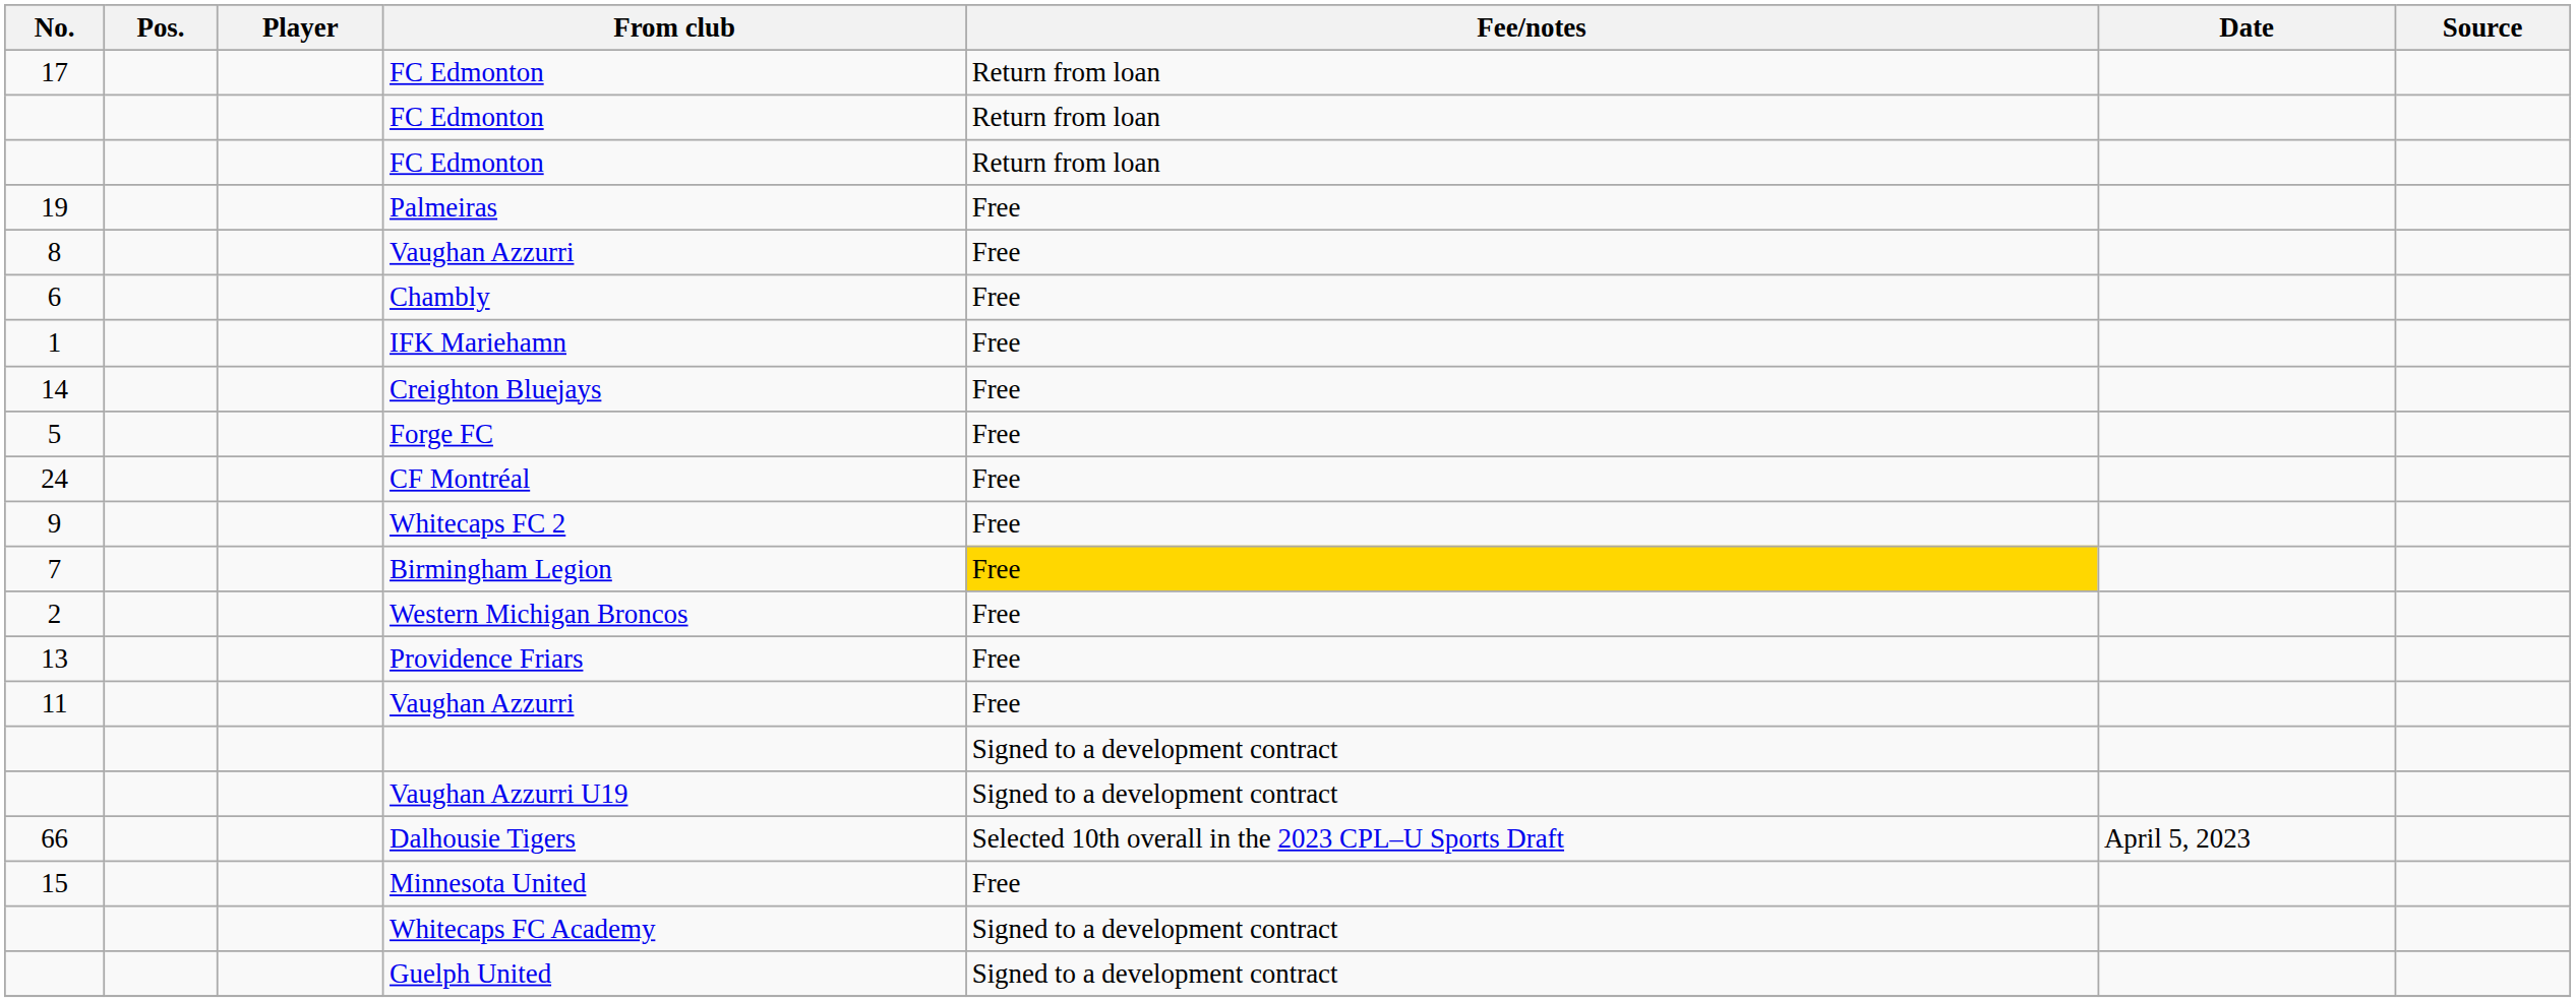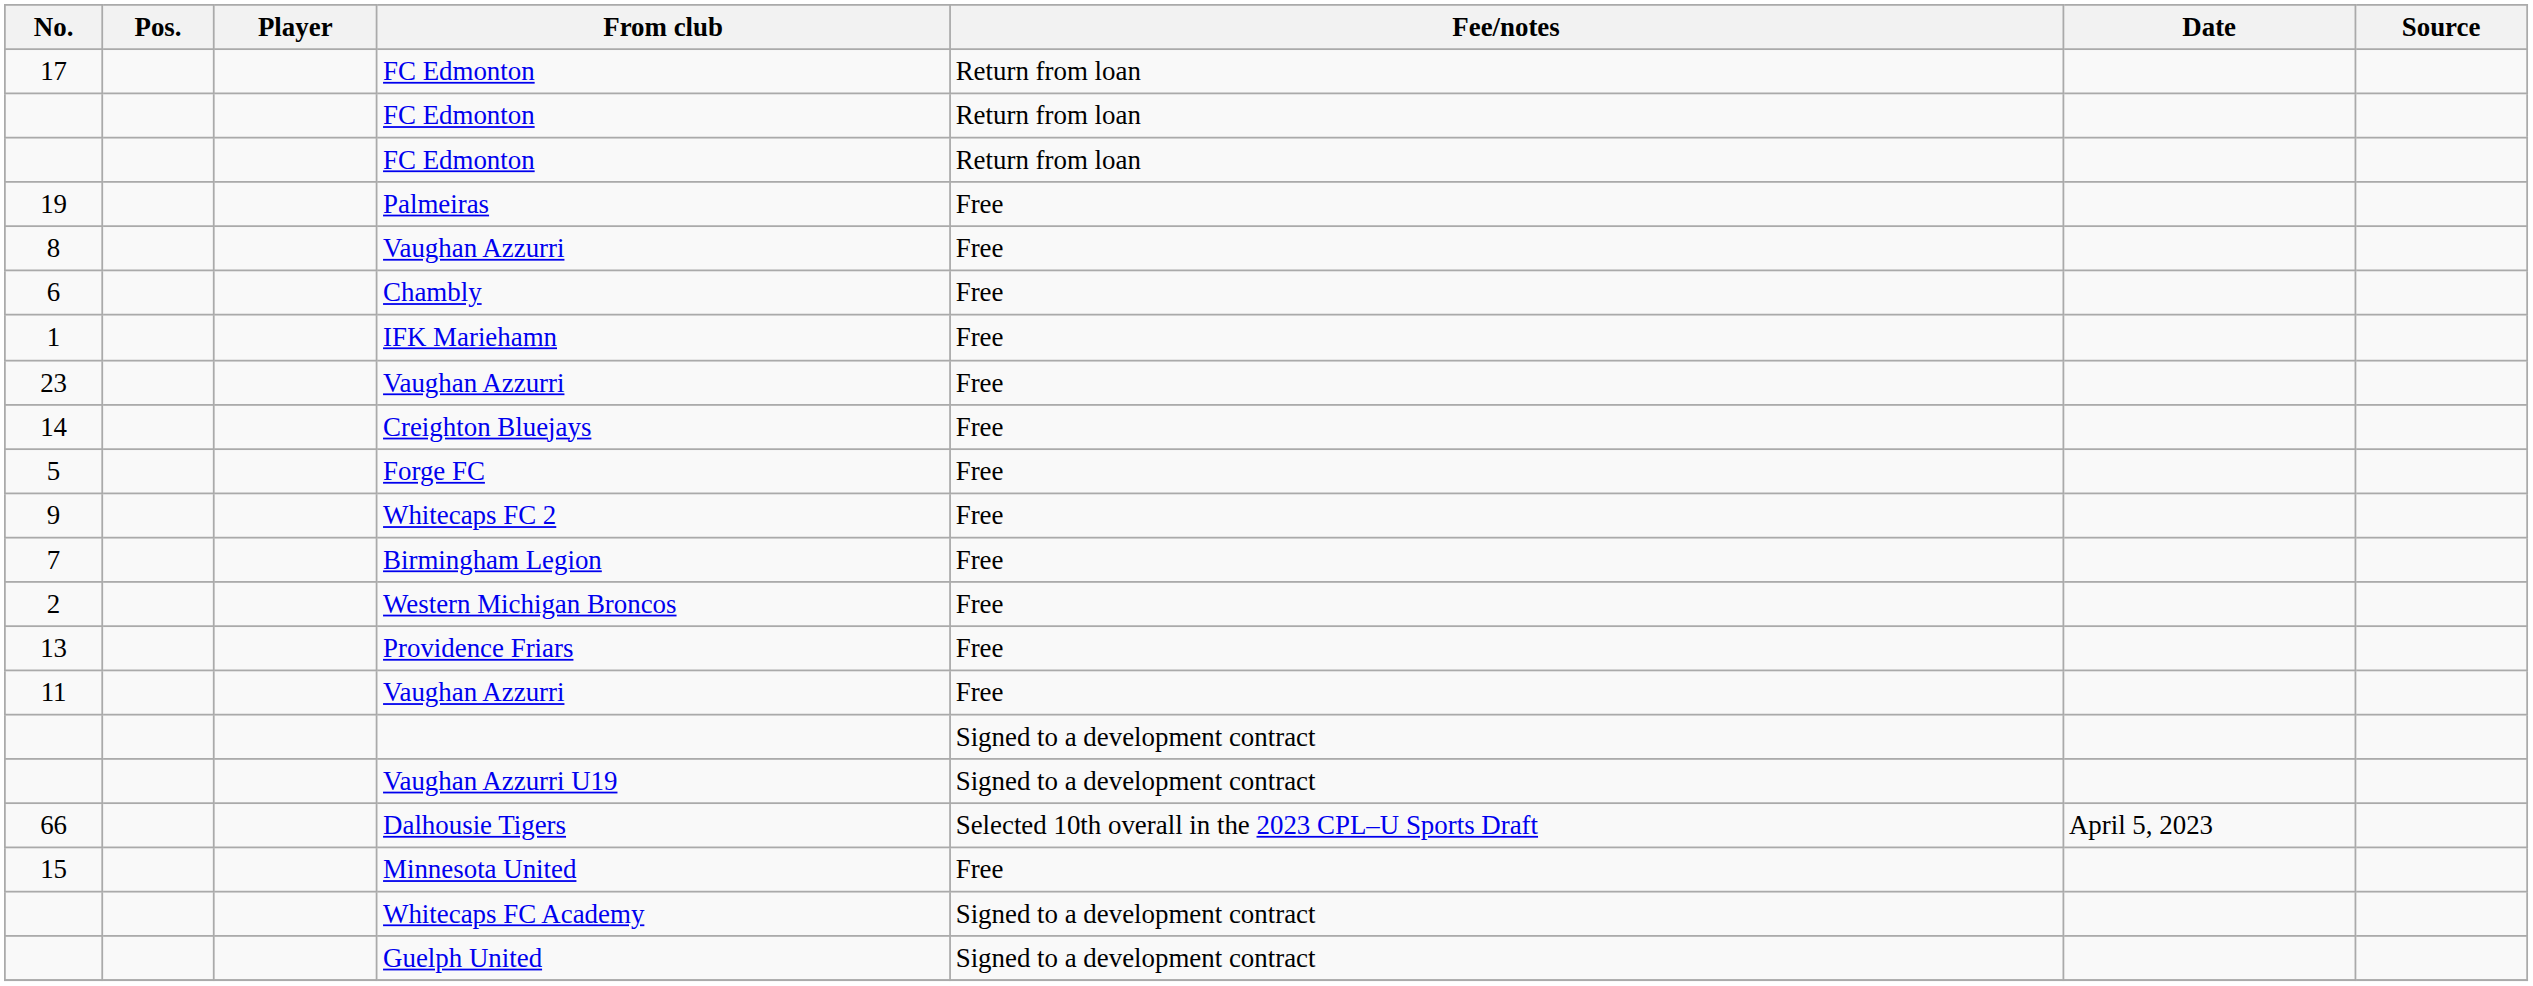+ row: 23 | Vaughan Azzurri | Free
- row: 24 | CF Montréal | Free
Birmingham Legion | Fee/notes: gold background -> no background
